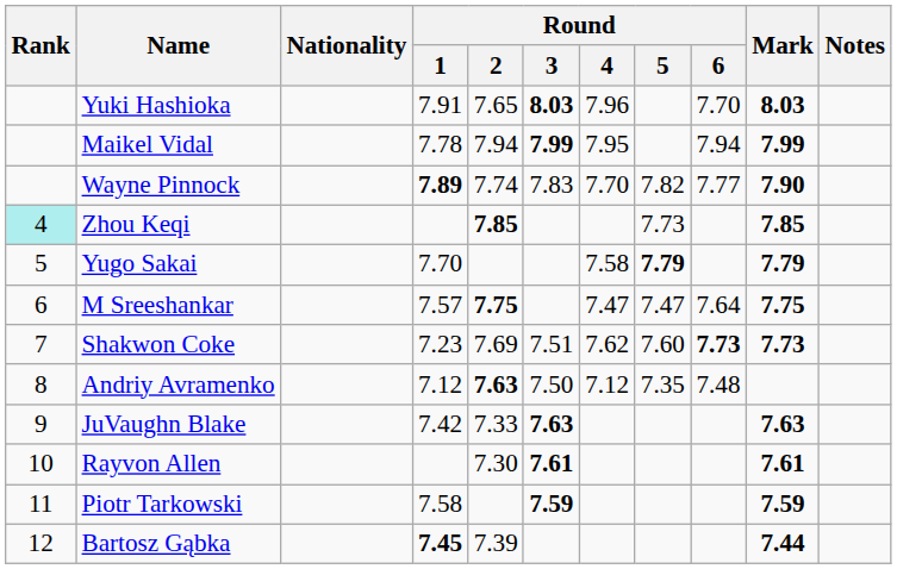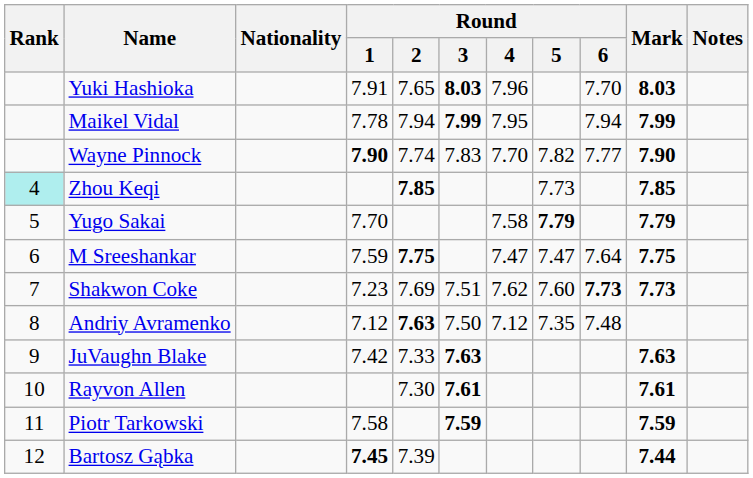Wayne Pinnock | Round / 1: 7.89 -> 7.90
M Sreeshankar | Round / 1: 7.57 -> 7.59
